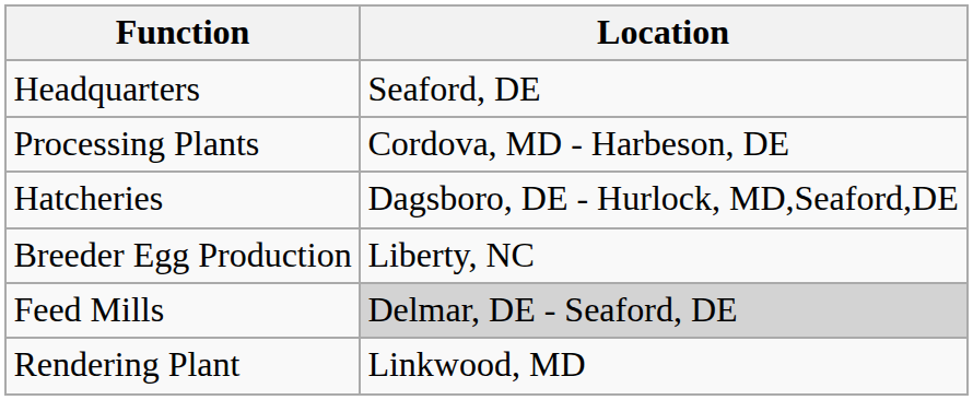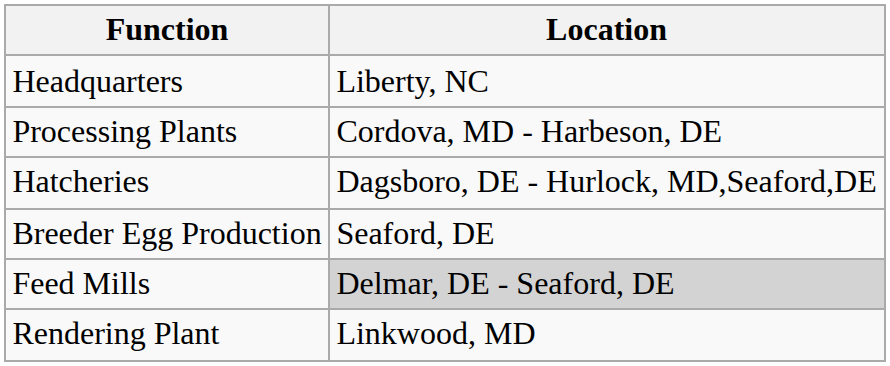Headquarters | Location: Seaford, DE -> Liberty, NC
Breeder Egg Production | Location: Liberty, NC -> Seaford, DE
